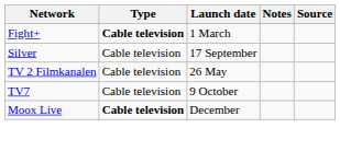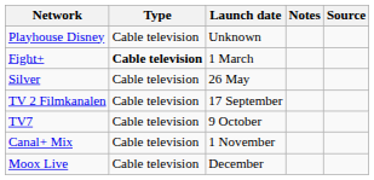+ row: Playhouse Disney | Cable television | Unknown
Silver | Launch date: 17 September -> 26 May
TV 2 Filmkanalen | Launch date: 26 May -> 17 September
+ row: Canal+ Mix | Cable television | 1 November
Moox Live | Type: bold -> normal
